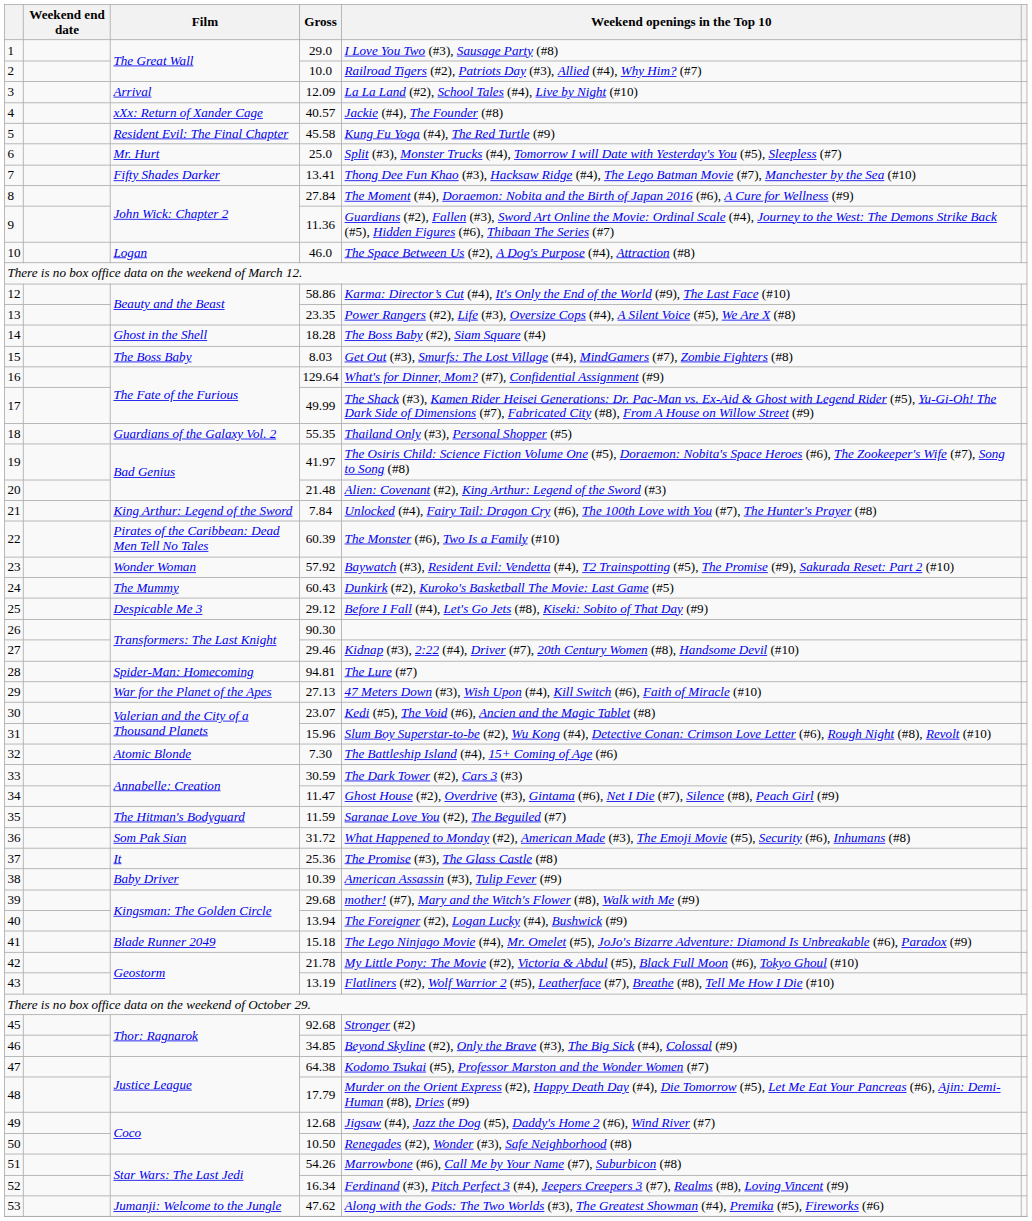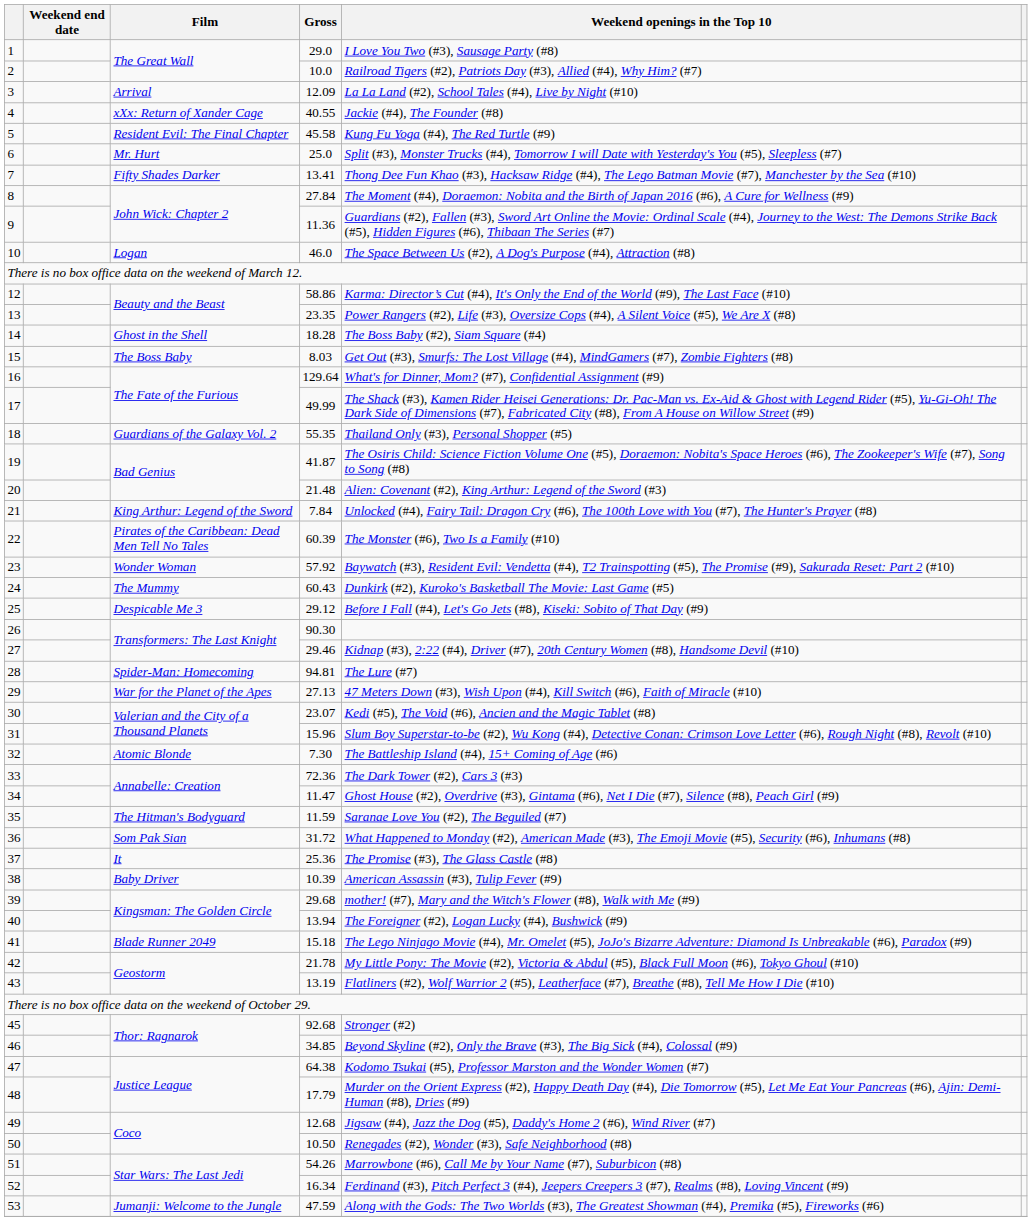4 | Gross: 40.57 -> 40.55
19 | Gross: 41.97 -> 41.87
33 | Gross: 30.59 -> 72.36
53 | Gross: 47.62 -> 47.59
